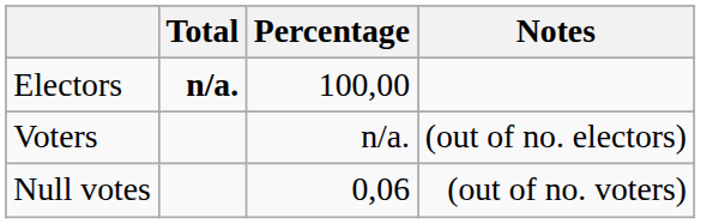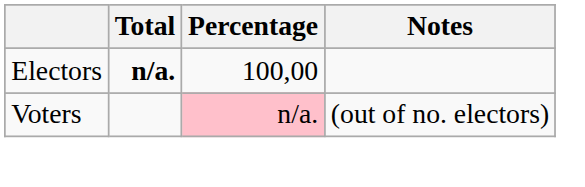Voters | Percentage: no background -> pink background
- row: Null votes | 0,06 | (out of no. voters)
